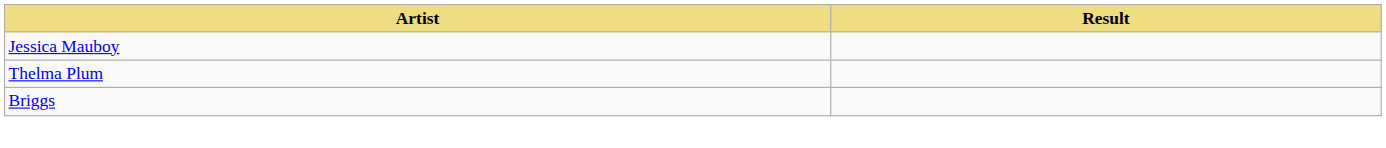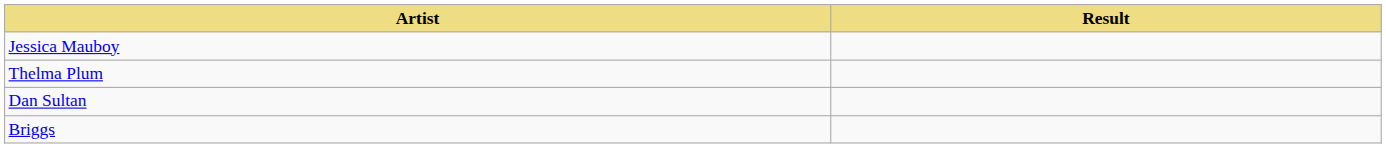+ row: Dan Sultan
